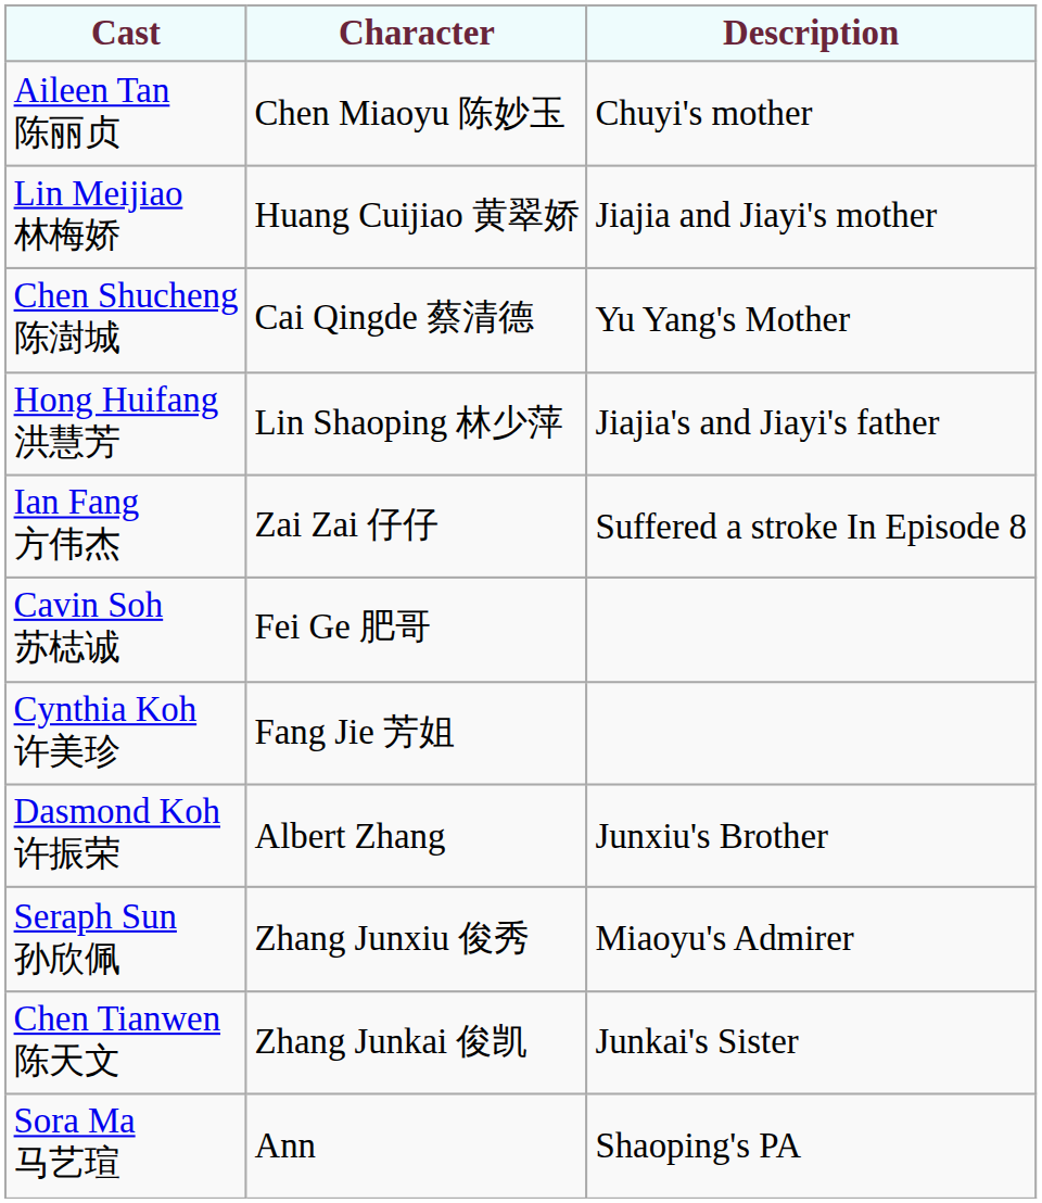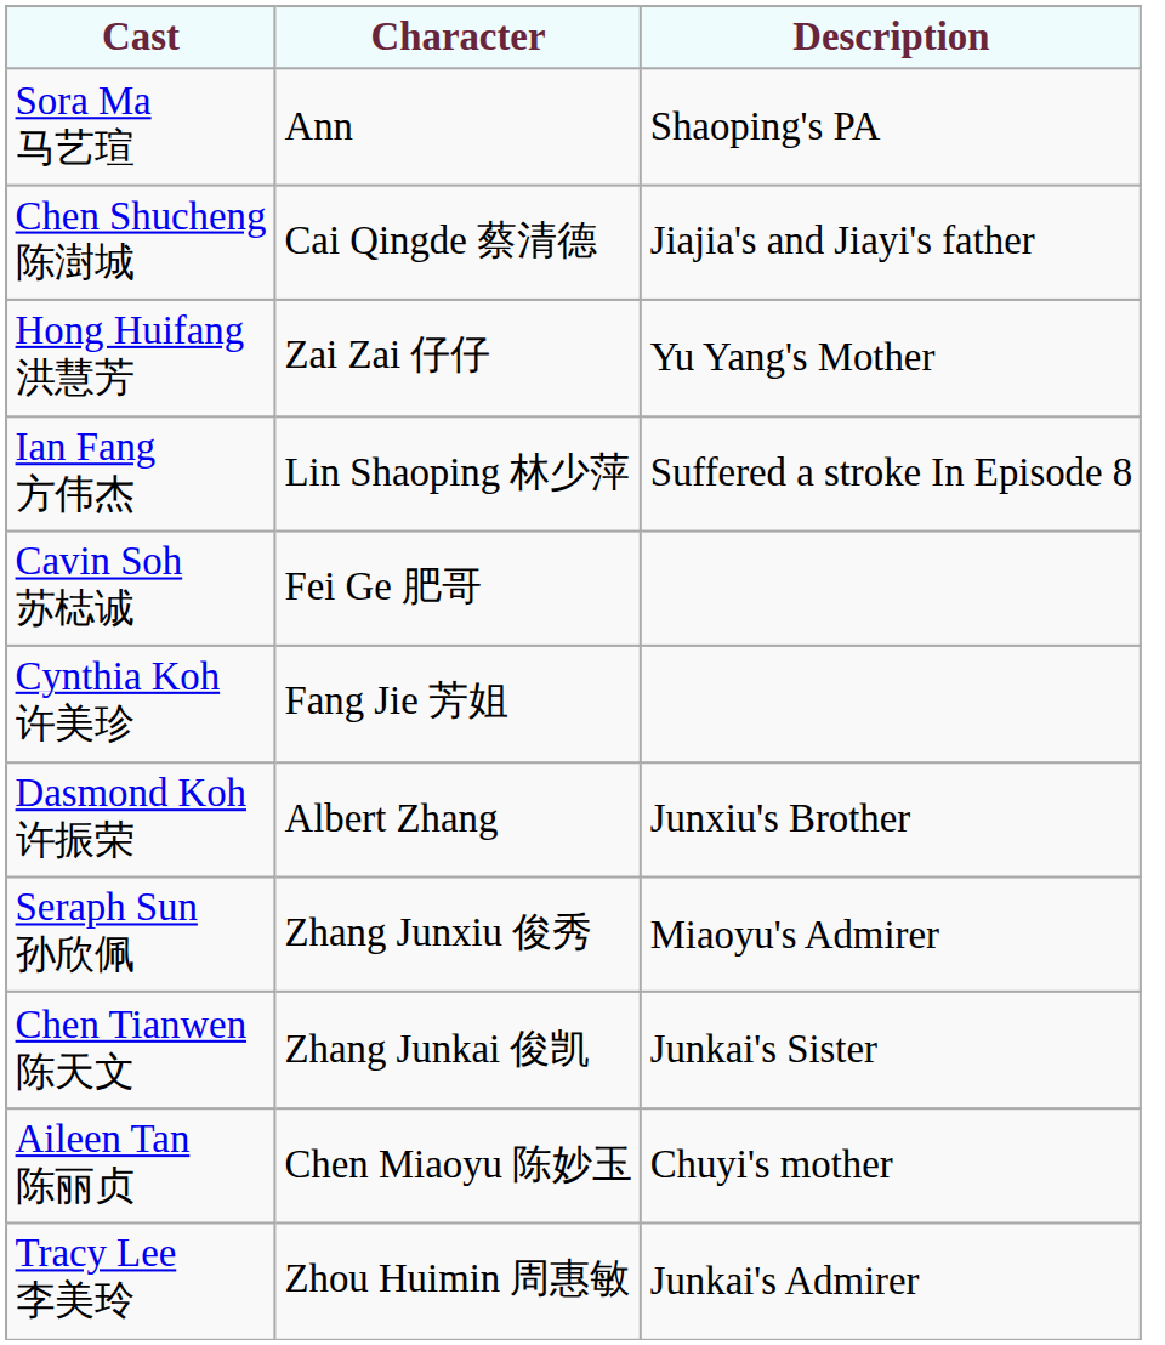rows swapped: Aileen Tan 陈丽贞 <-> Sora Ma 马艺瑄
- row: Lin Meijiao 林梅娇 | Huang Cuijiao 黄翠娇 | Jiajia and Jiayi's mother
Chen Shucheng 陈澍城 | Description: Yu Yang's Mother -> Jiajia's and Jiayi's father
Hong Huifang 洪慧芳 | Character: Lin Shaoping 林少萍 -> Zai Zai 仔仔
Hong Huifang 洪慧芳 | Description: Jiajia's and Jiayi's father -> Yu Yang's Mother
Ian Fang 方伟杰 | Character: Zai Zai 仔仔 -> Lin Shaoping 林少萍
+ row: Tracy Lee 李美玲 | Zhou Huimin 周惠敏 | Junkai's Admirer
